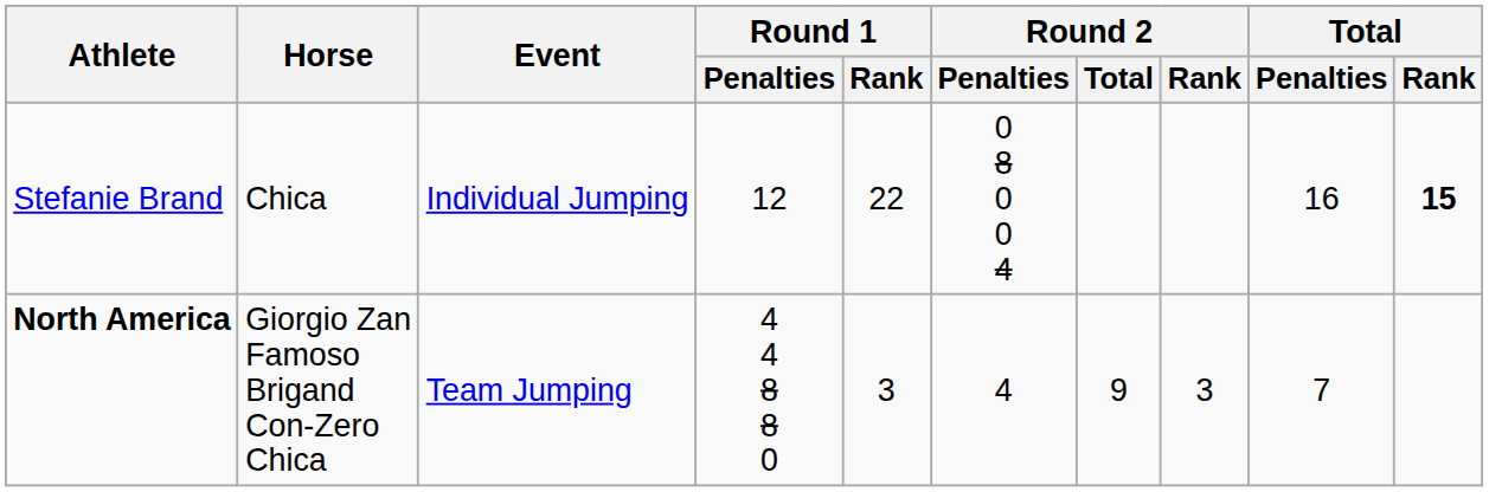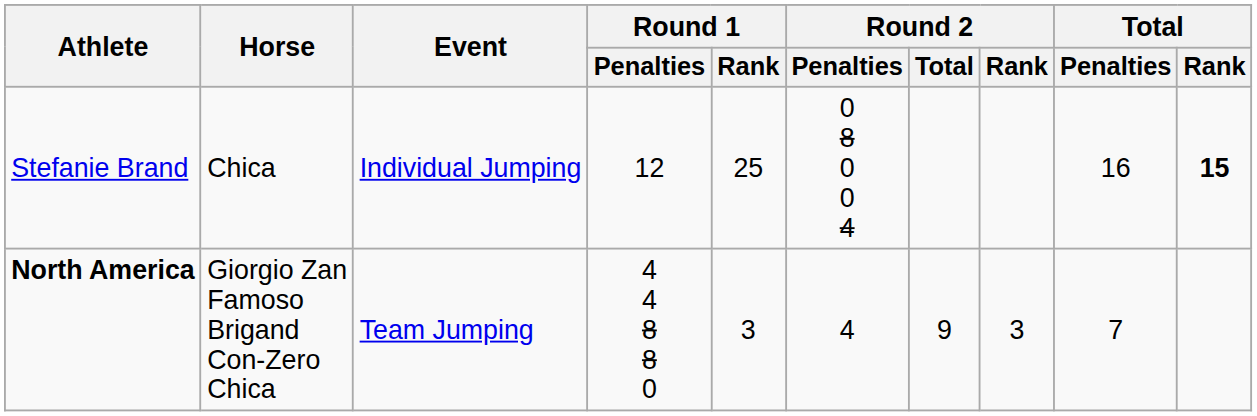Stefanie Brand | Round 1 / Rank: 22 -> 25
